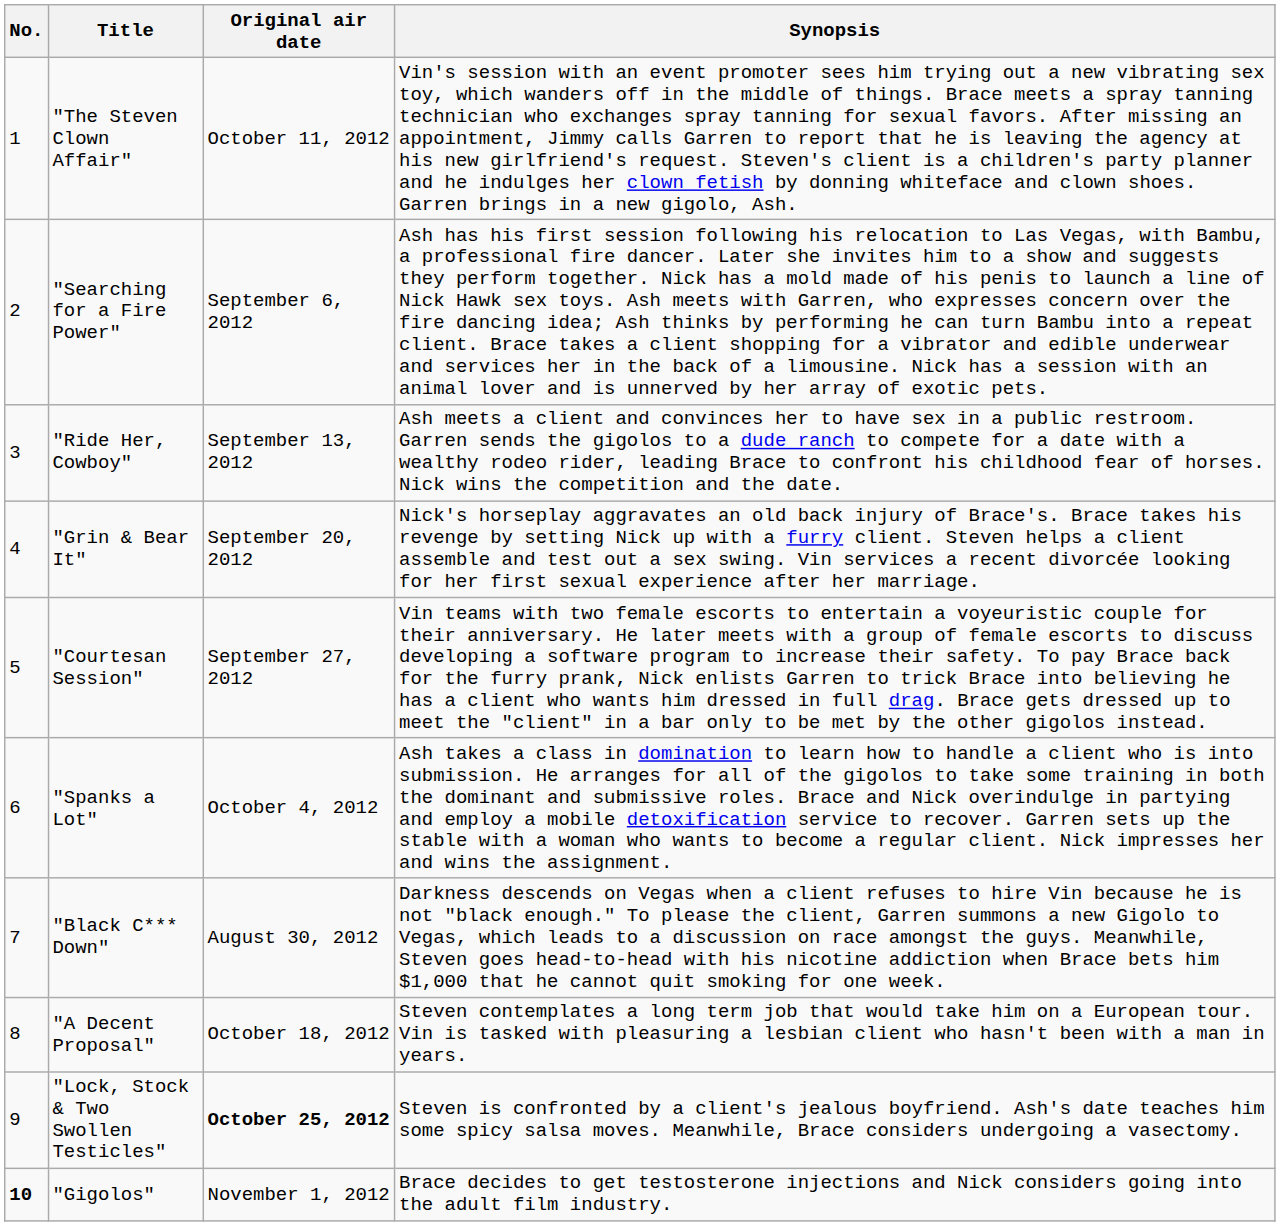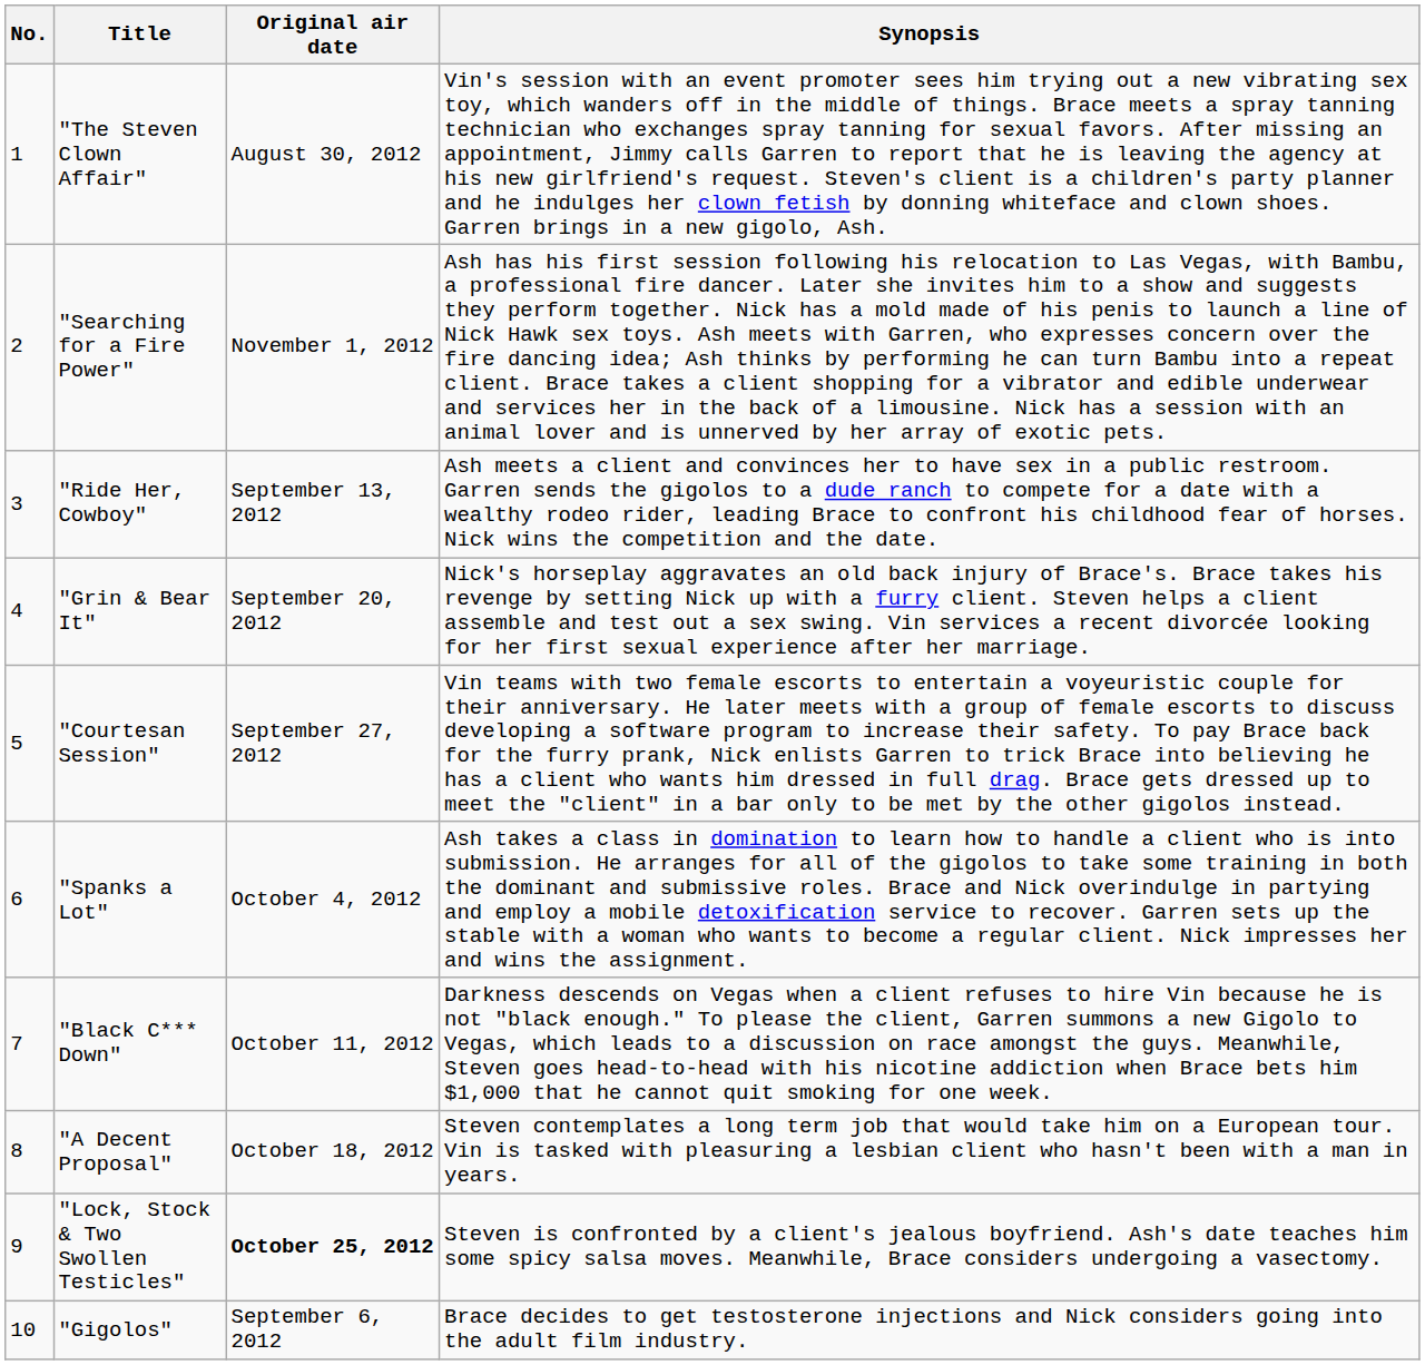"The Steven Clown Affair" | Original air date: October 11, 2012 -> August 30, 2012
"Searching for a Fire Power" | Original air date: September 6, 2012 -> November 1, 2012
"Black C*** Down" | Original air date: August 30, 2012 -> October 11, 2012
"Gigolos" | No.: bold -> normal
"Gigolos" | Original air date: November 1, 2012 -> September 6, 2012
